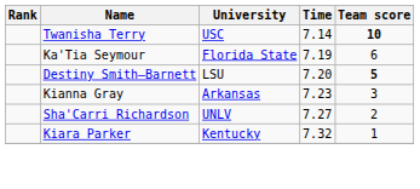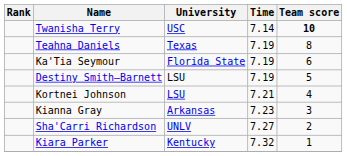+ row: Teahna Daniels | Texas | 7.19 | 8
Destiny Smith–Barnett | Time: 7.20 -> 7.19
Destiny Smith–Barnett | Team score: bold -> normal
+ row: Kortnei Johnson | LSU | 7.21 | 4
